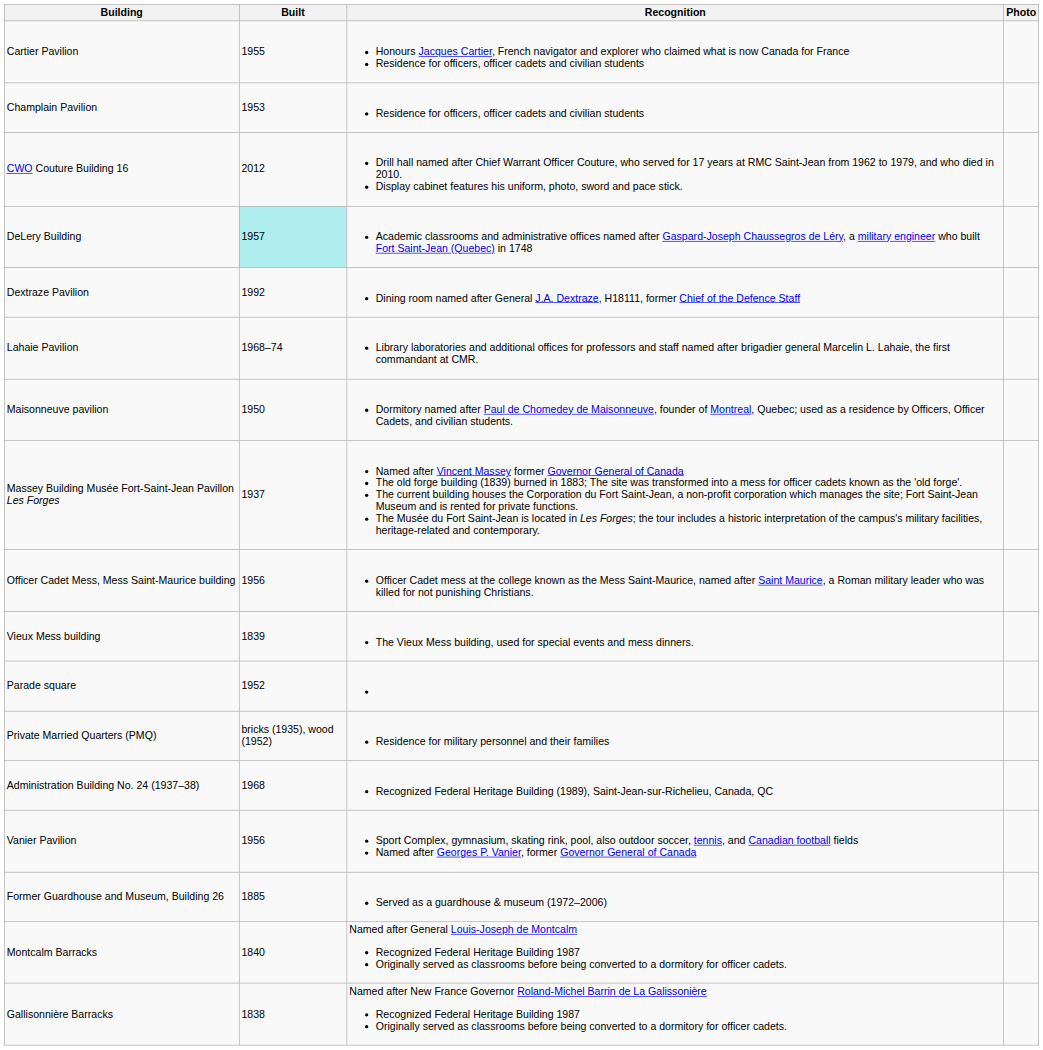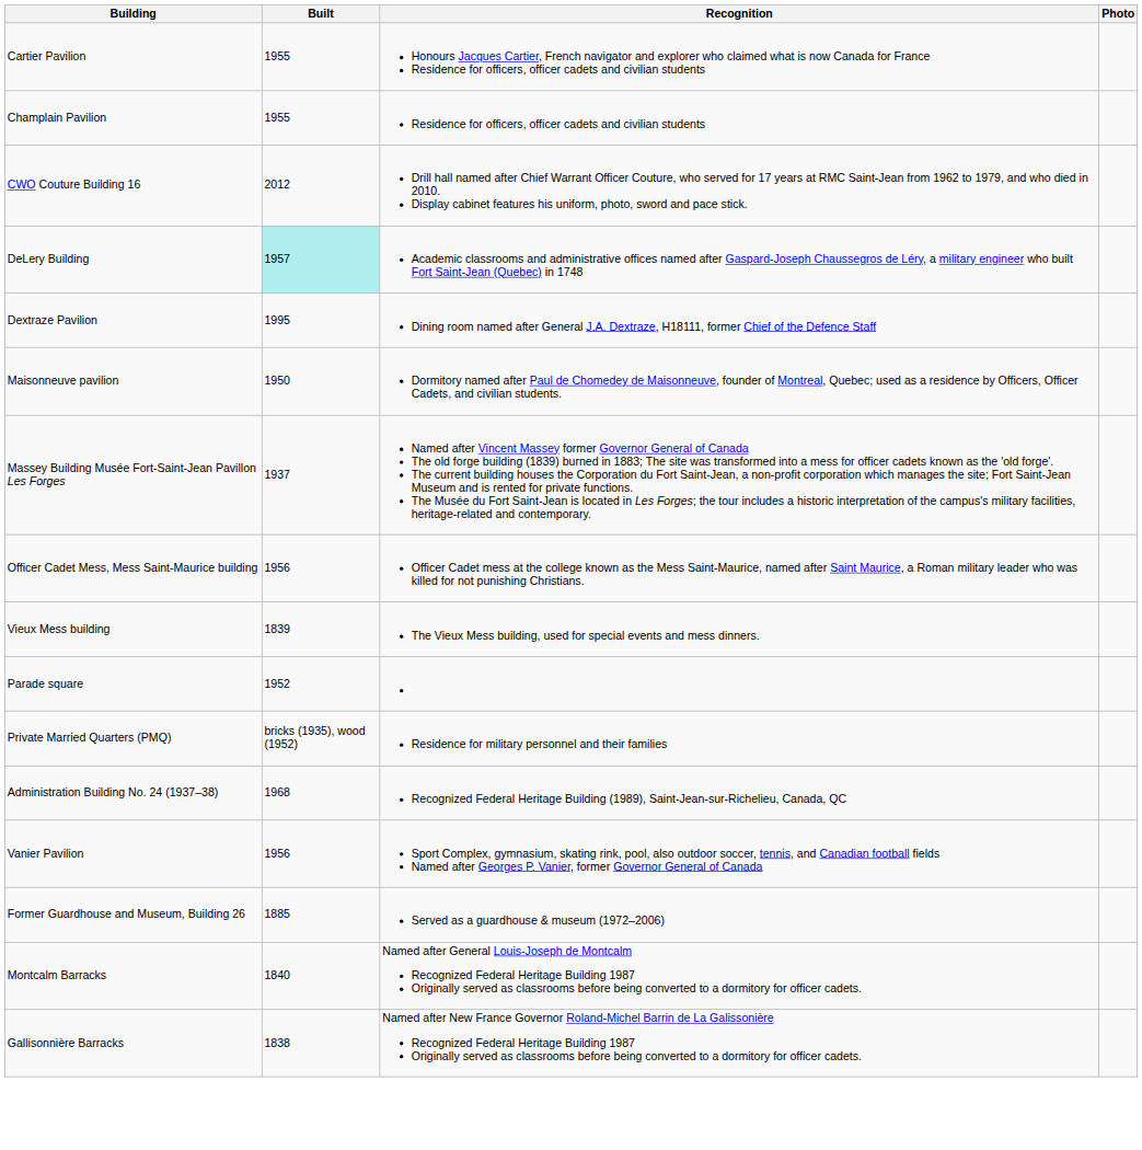Champlain Pavilion | Built: 1953 -> 1955
Dextraze Pavilion | Built: 1992 -> 1995
- row: Lahaie Pavilion | 1968–74 | Library laboratories and additional offices for professors and staff named after brigadier general Marcelin L. Lahaie, the first commandant at CMR.
